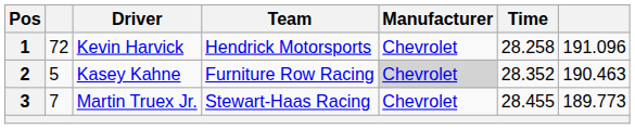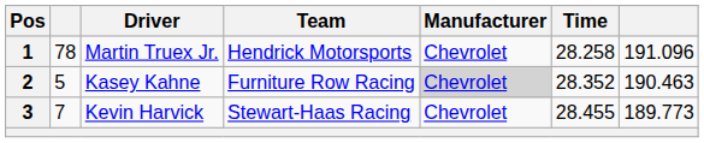1 | column 2: 72 -> 78
1 | Driver: Kevin Harvick -> Martin Truex Jr.
3 | Driver: Martin Truex Jr. -> Kevin Harvick
